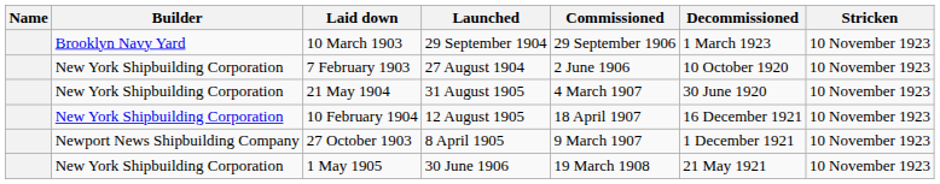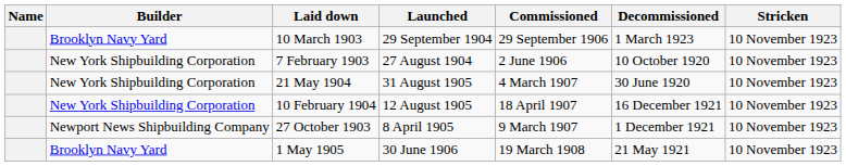1 May 1905 | Builder: New York Shipbuilding Corporation -> Brooklyn Navy Yard
